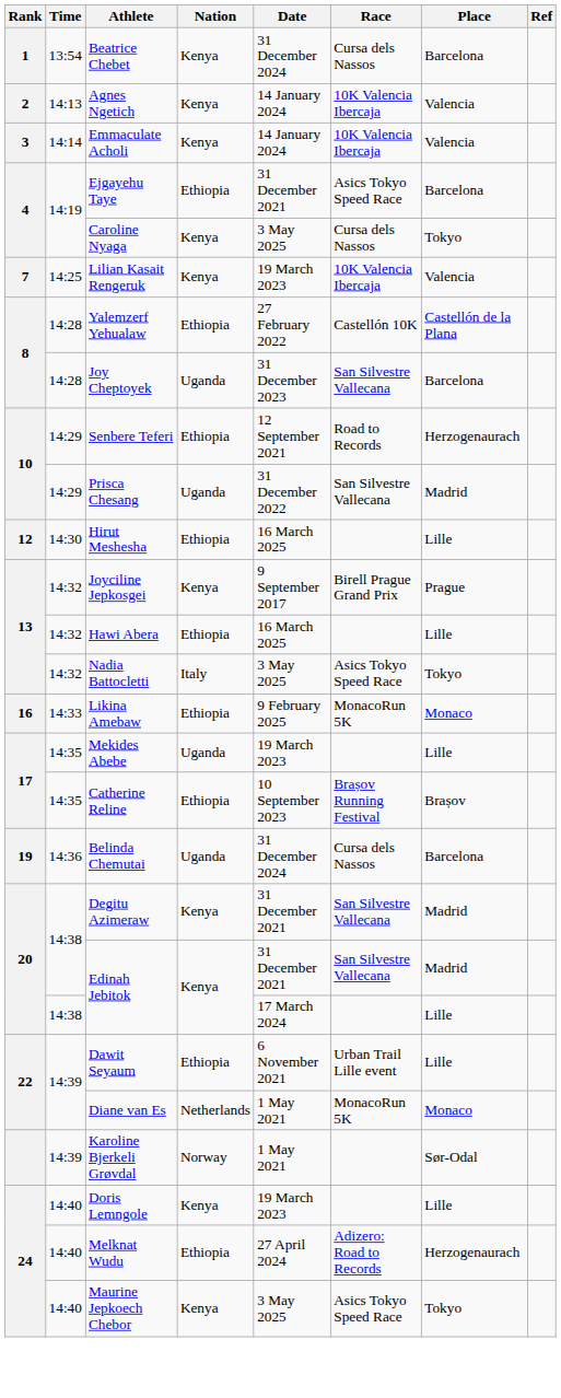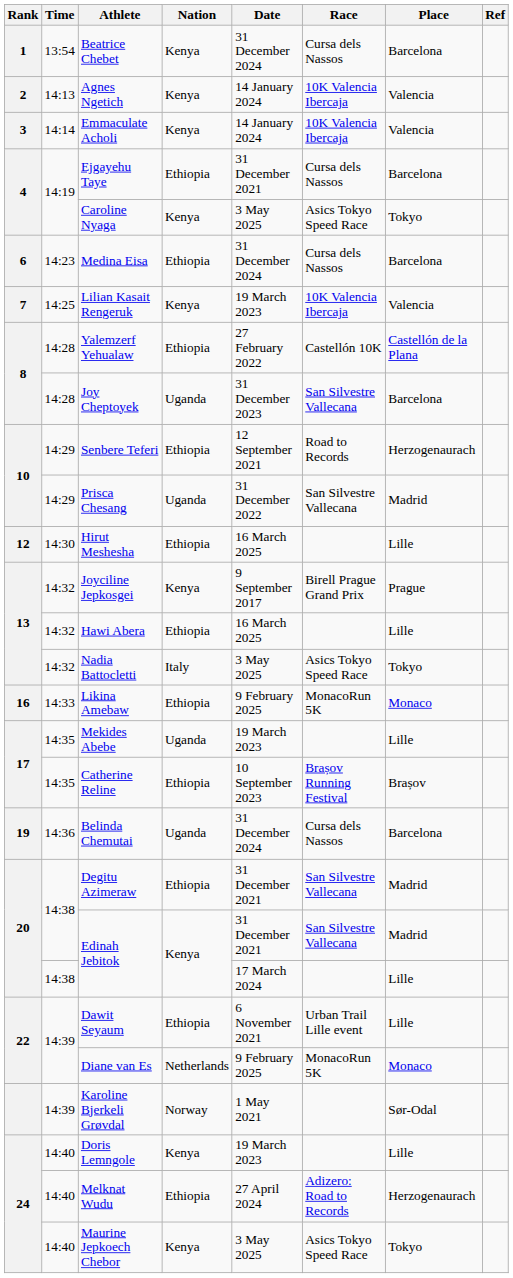Ejgayehu Taye | Race: Asics Tokyo Speed Race -> Cursa dels Nassos
Caroline Nyaga | Race: Cursa dels Nassos -> Asics Tokyo Speed Race
+ row: 6 | 14:23 | Medina Eisa | Ethiopia | 31 December 2024 | Cursa dels Nassos | Barcelona
Degitu Azimeraw | Nation: Kenya -> Ethiopia
Diane van Es | Date: 1 May 2021 -> 9 February 2025
